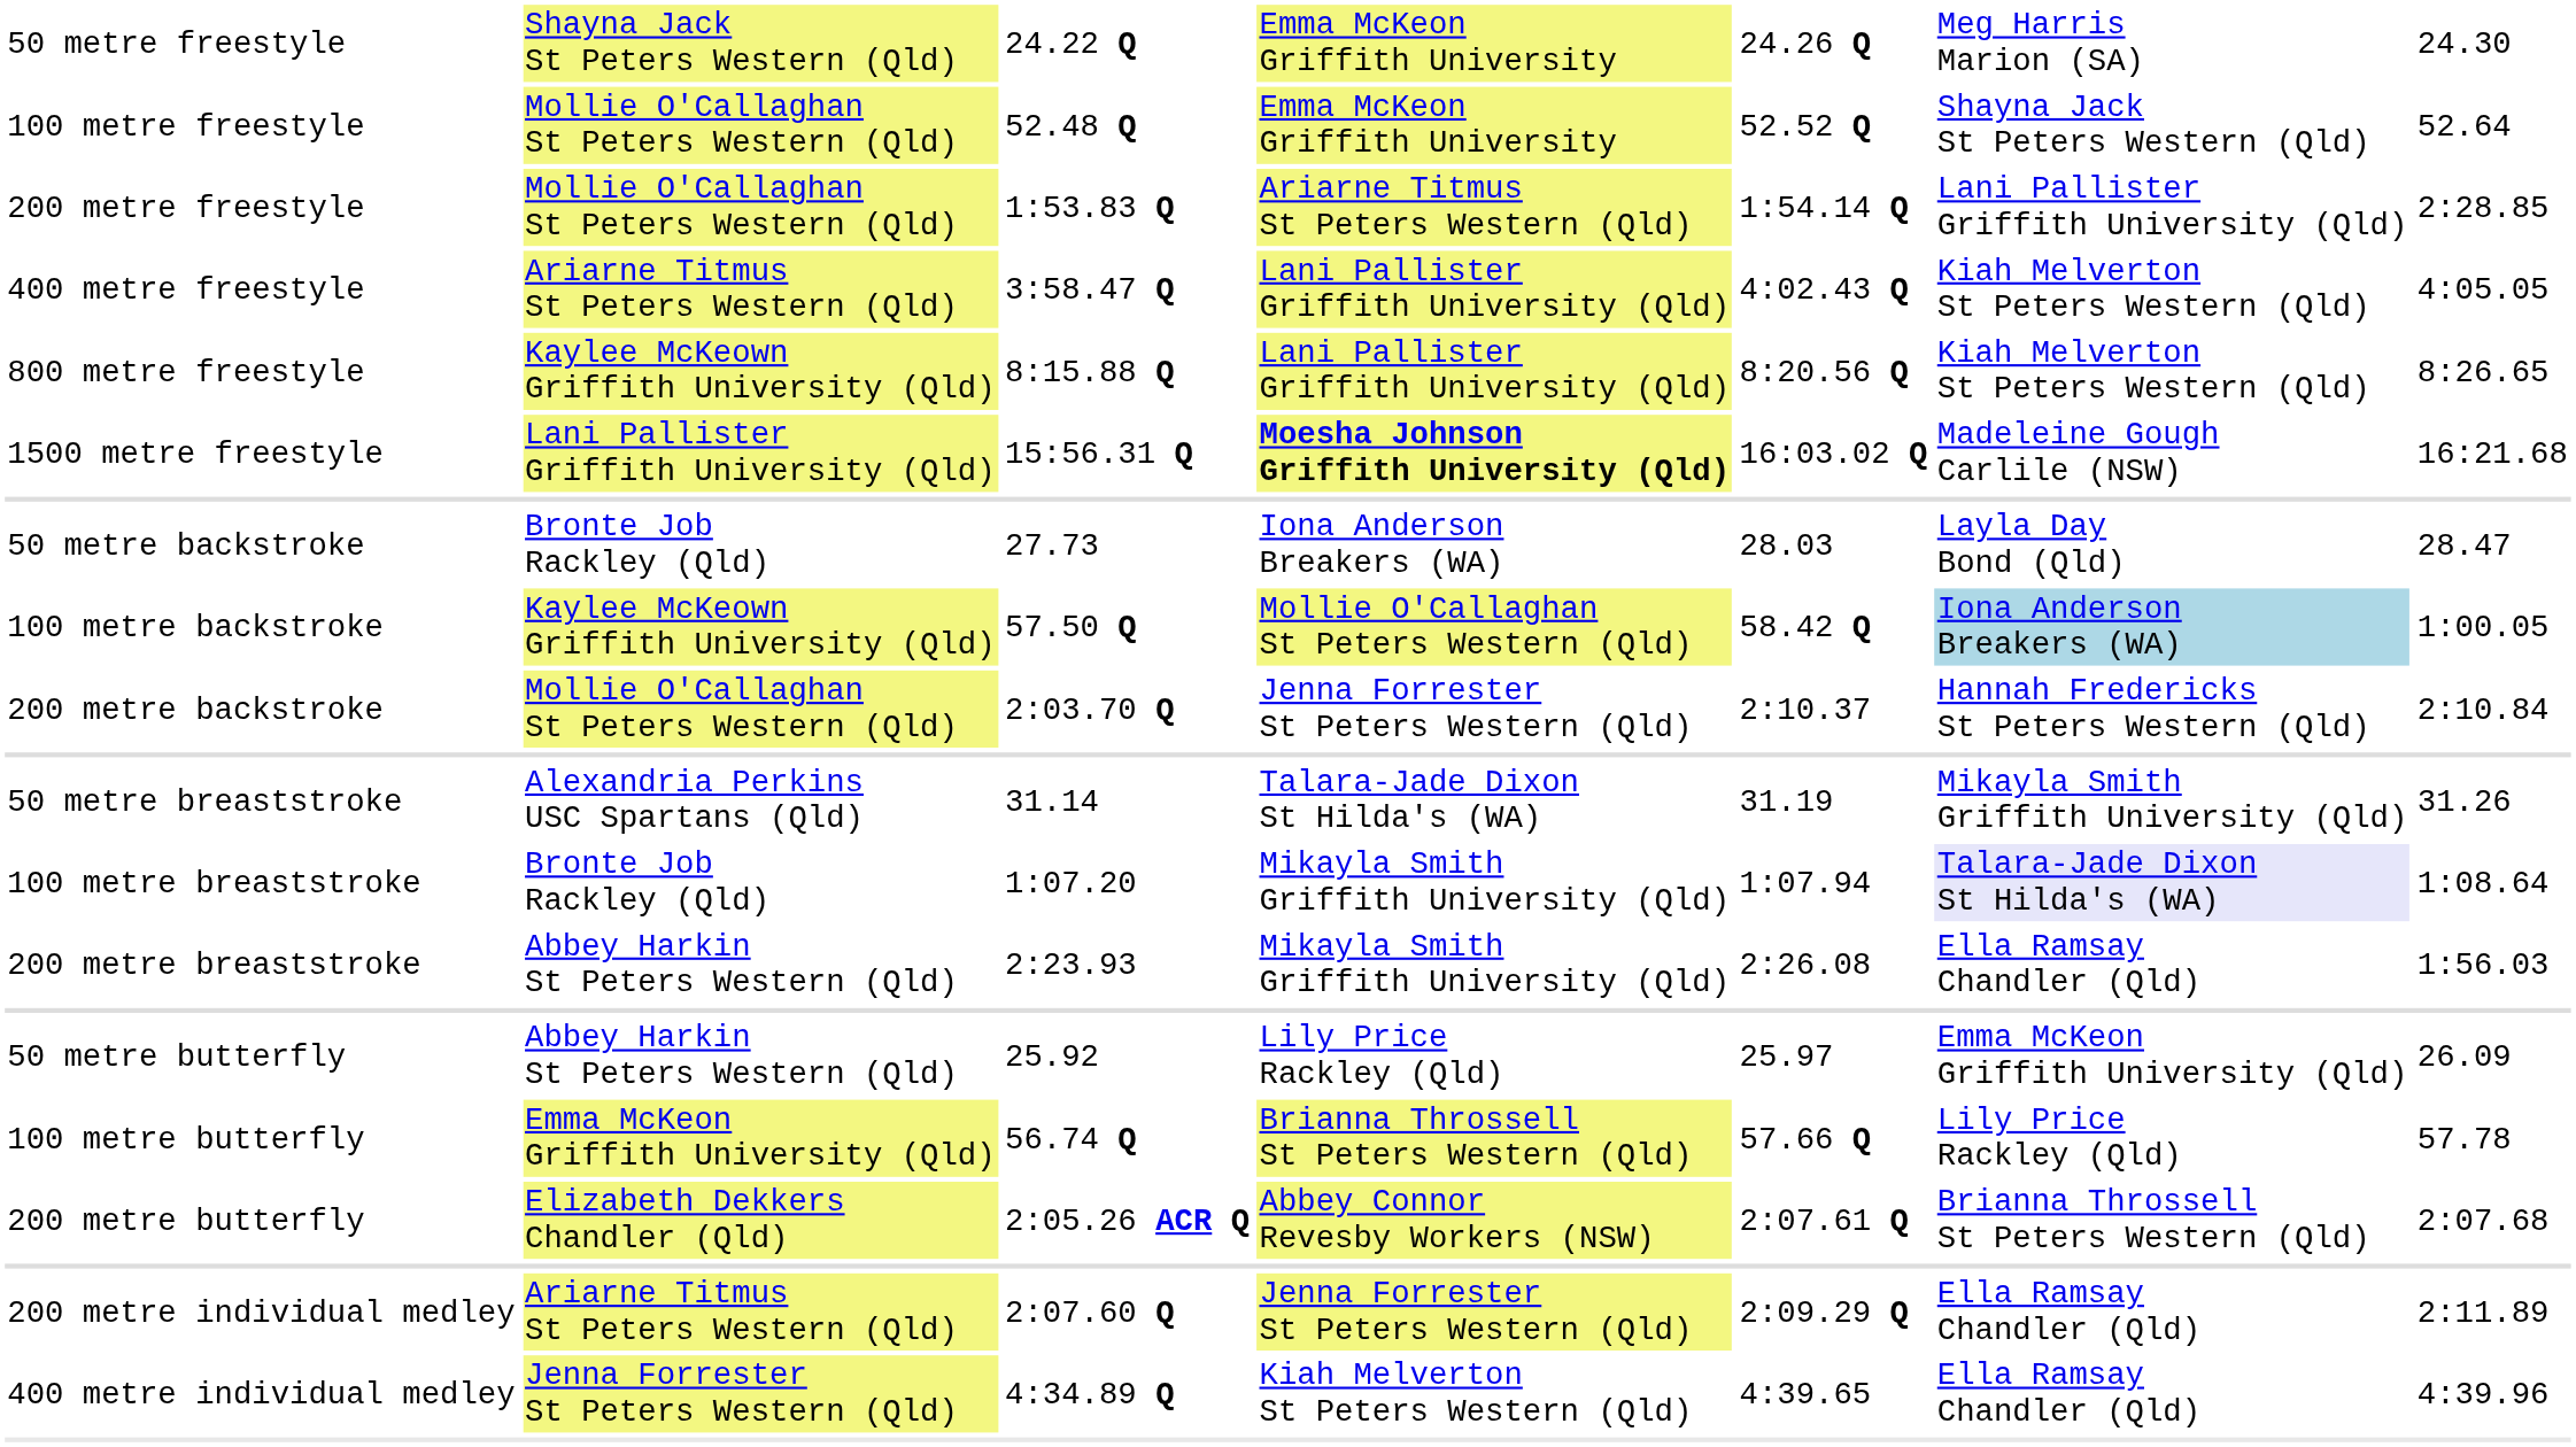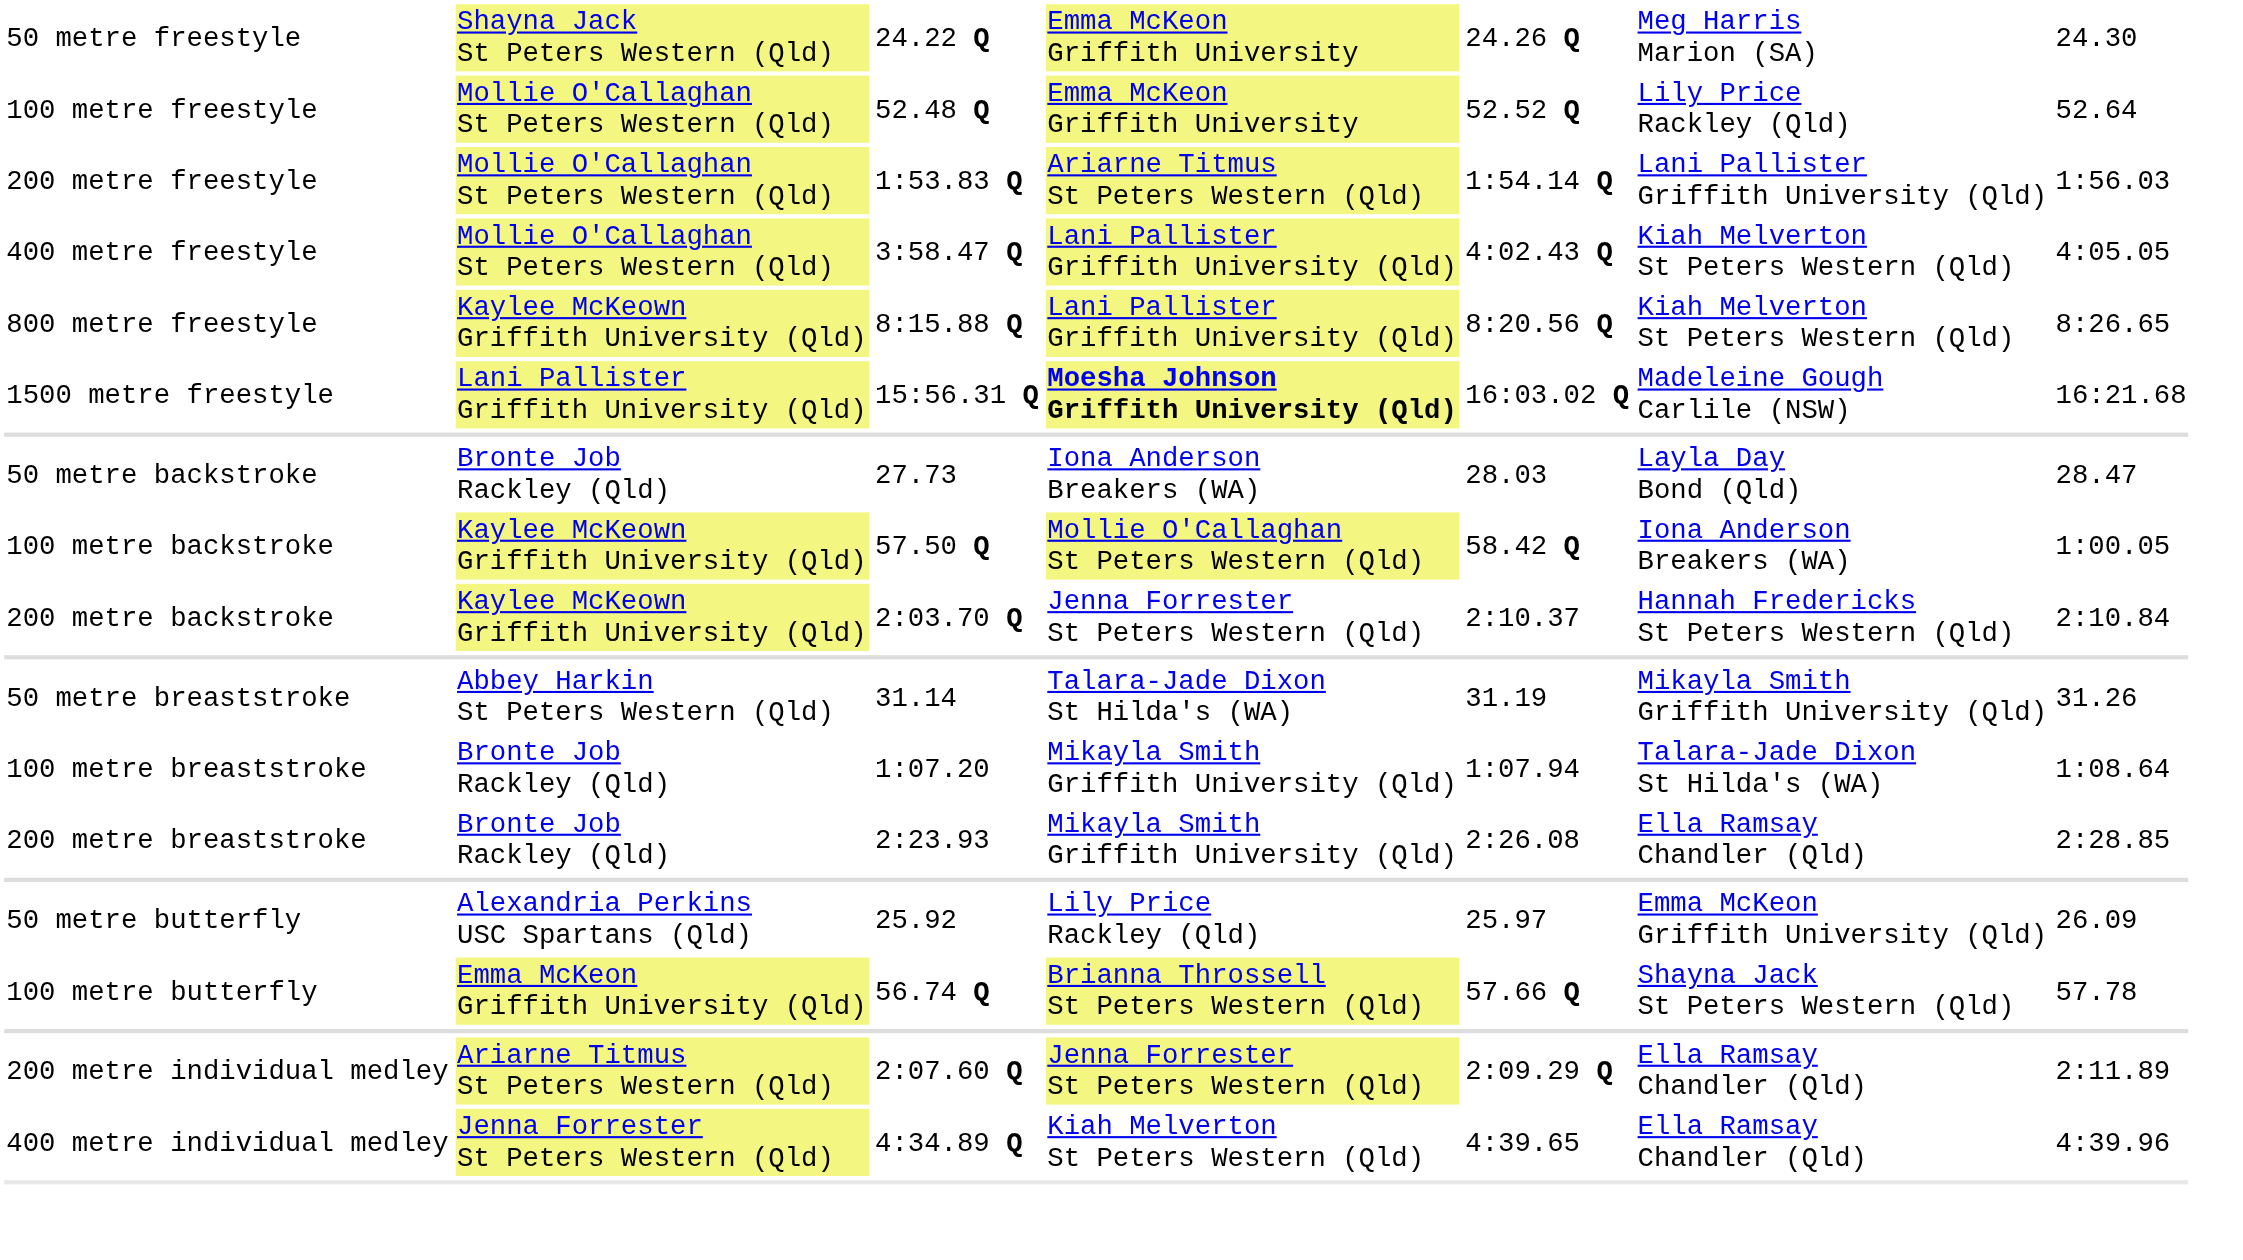100 metre freestyle | column 6: Shayna Jack St Peters Western (Qld) -> Lily Price Rackley (Qld)
200 metre freestyle | column 7: 2:28.85 -> 1:56.03
400 metre freestyle | column 2: Ariarne Titmus St Peters Western (Qld) -> Mollie O'Callaghan St Peters Western (Qld)
100 metre backstroke | column 6: lightblue background -> no background
200 metre backstroke | column 2: Mollie O'Callaghan St Peters Western (Qld) -> Kaylee McKeown Griffith University (Qld)
50 metre breaststroke | column 2: Alexandria Perkins USC Spartans (Qld) -> Abbey Harkin St Peters Western (Qld)
100 metre breaststroke | column 6: lavender background -> no background
200 metre breaststroke | column 2: Abbey Harkin St Peters Western (Qld) -> Bronte Job Rackley (Qld)
200 metre breaststroke | column 7: 1:56.03 -> 2:28.85
50 metre butterfly | column 2: Abbey Harkin St Peters Western (Qld) -> Alexandria Perkins USC Spartans (Qld)
100 metre butterfly | column 6: Lily Price Rackley (Qld) -> Shayna Jack St Peters Western (Qld)
- row: 200 metre butterfly | Elizabeth Dekkers Chandler (Qld) | 2:05.26 ACR Q | Abbey Connor Revesby Workers (NSW) | 2:07.61 Q | Brianna Throssell St Peters Western (Qld) | 2:07.68
